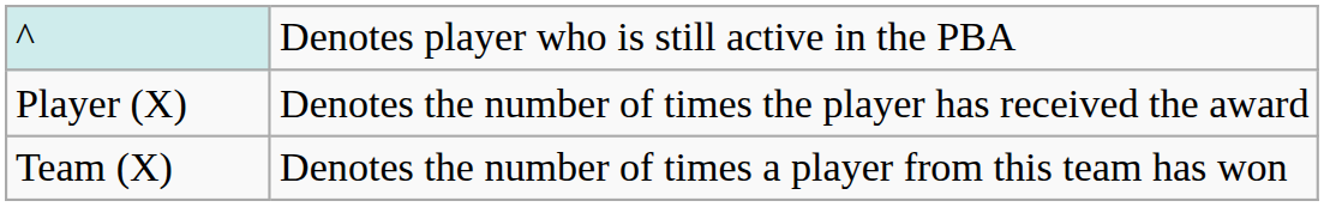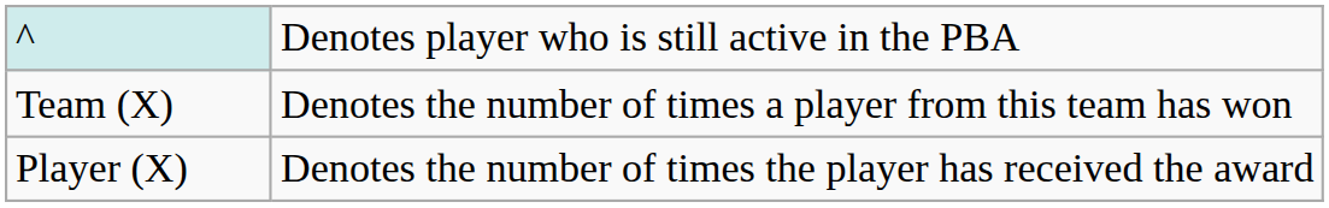rows swapped: Player (X) <-> Team (X)
